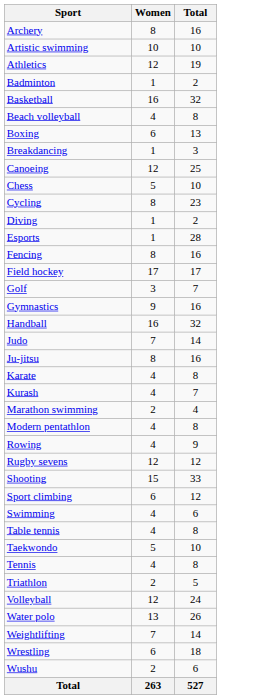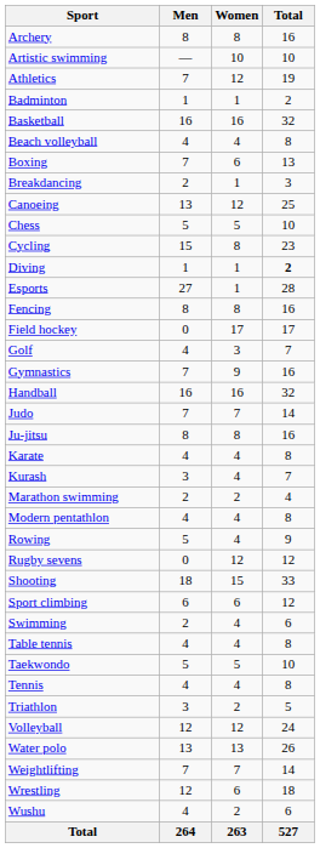+ column: Men | 8 | — | 7 | 1 | 16 | 4 | 7 | 2 | 13 | 5 | 15 | 1 | 27 | 8 | 0 | 4 | 7 | 16 | 7 | 8 | 4 | 3 | 2 | 4 | 5 | 0 | 18 | 6 | 2 | 4 | 5 | 4 | 3 | 12 | 13 | 7 | 12 | 4 | 264
Diving | Total: normal -> bold
